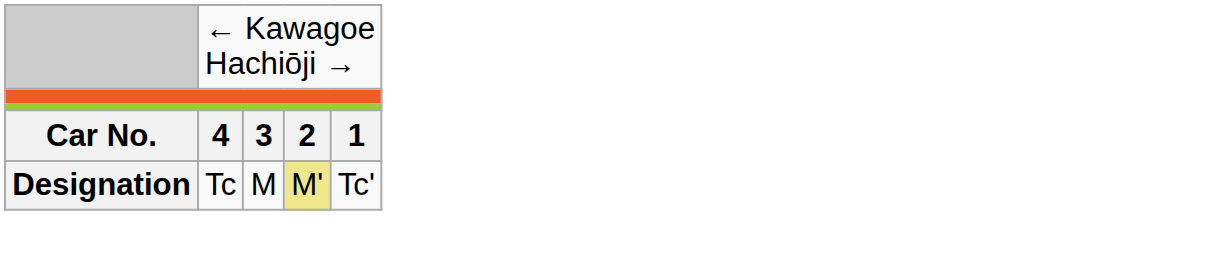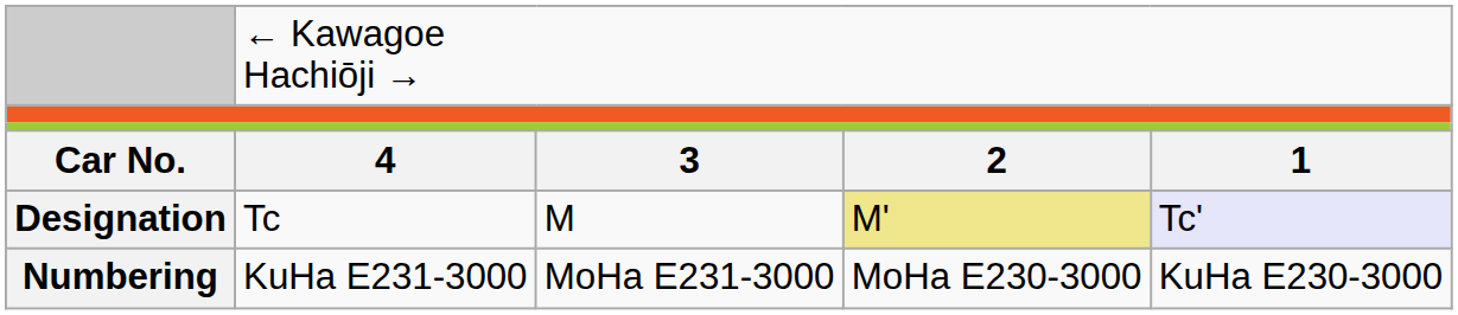Designation | column 5: no background -> lavender background
+ row: Numbering | KuHa E231-3000 | MoHa E231-3000 | MoHa E230-3000 | KuHa E230-3000
